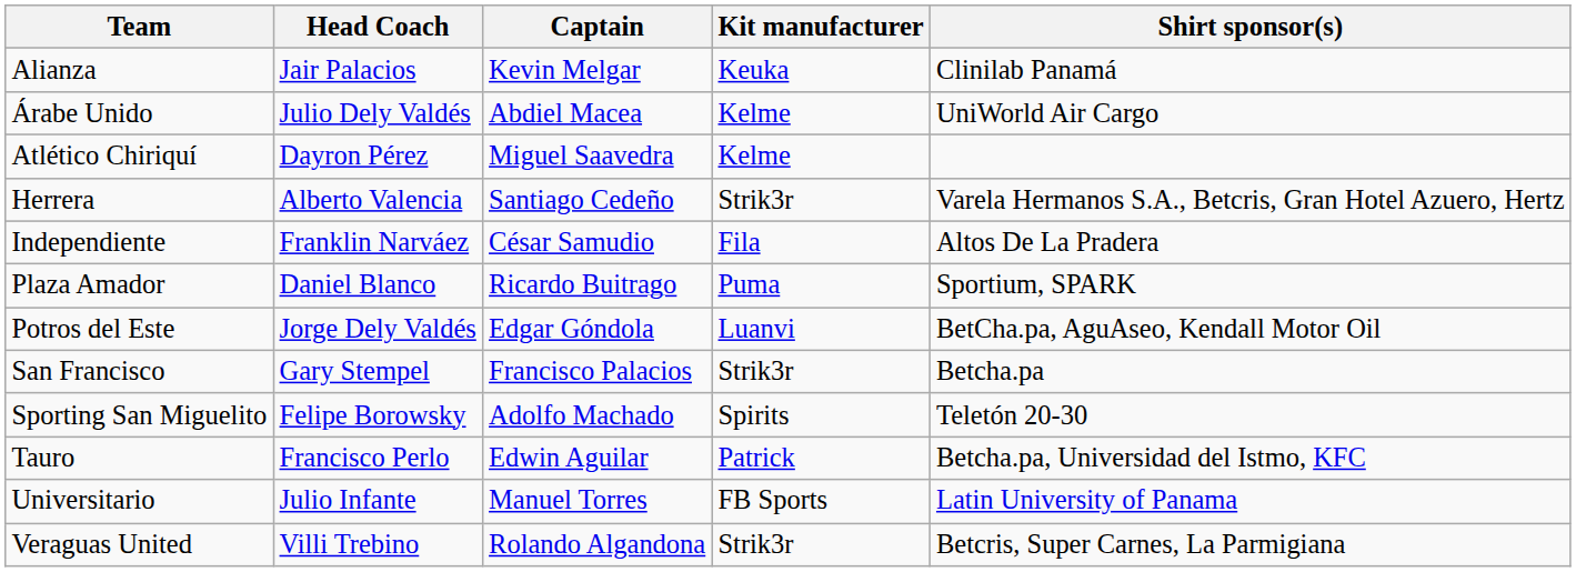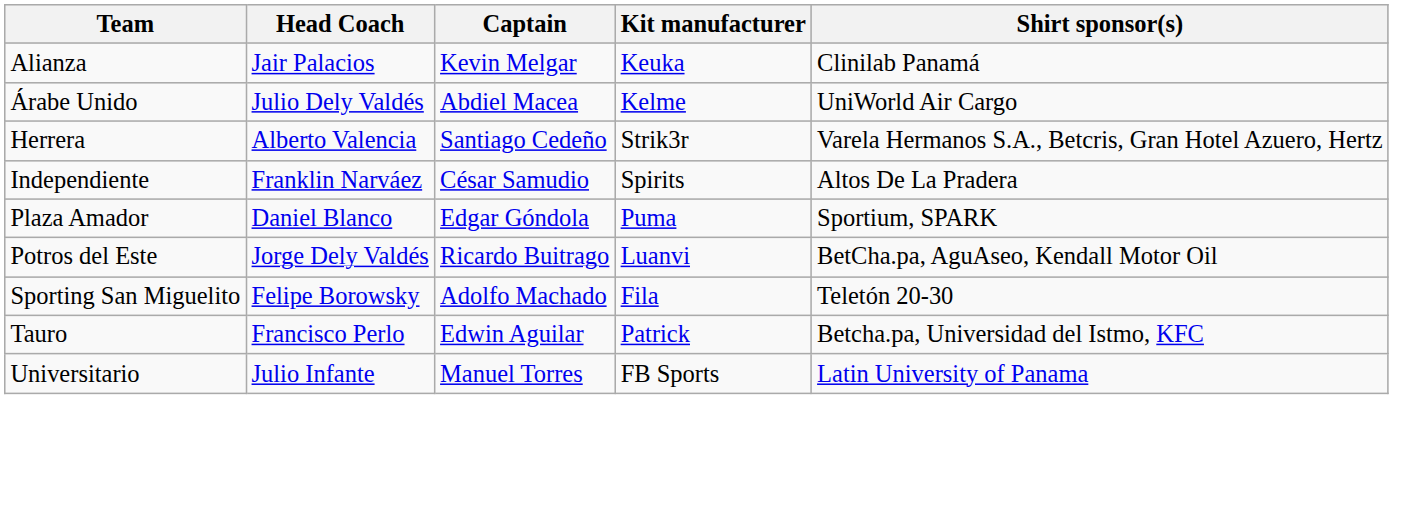- row: Atlético Chiriquí | Dayron Pérez | Miguel Saavedra | Kelme
Independiente | Kit manufacturer: Fila -> Spirits
Plaza Amador | Captain: Ricardo Buitrago -> Edgar Góndola
Potros del Este | Captain: Edgar Góndola -> Ricardo Buitrago
- row: San Francisco | Gary Stempel | Francisco Palacios | Strik3r | Betcha.pa
Sporting San Miguelito | Kit manufacturer: Spirits -> Fila
- row: Veraguas United | Villi Trebino | Rolando Algandona | Strik3r | Betcris, Super Carnes, La Parmigiana
